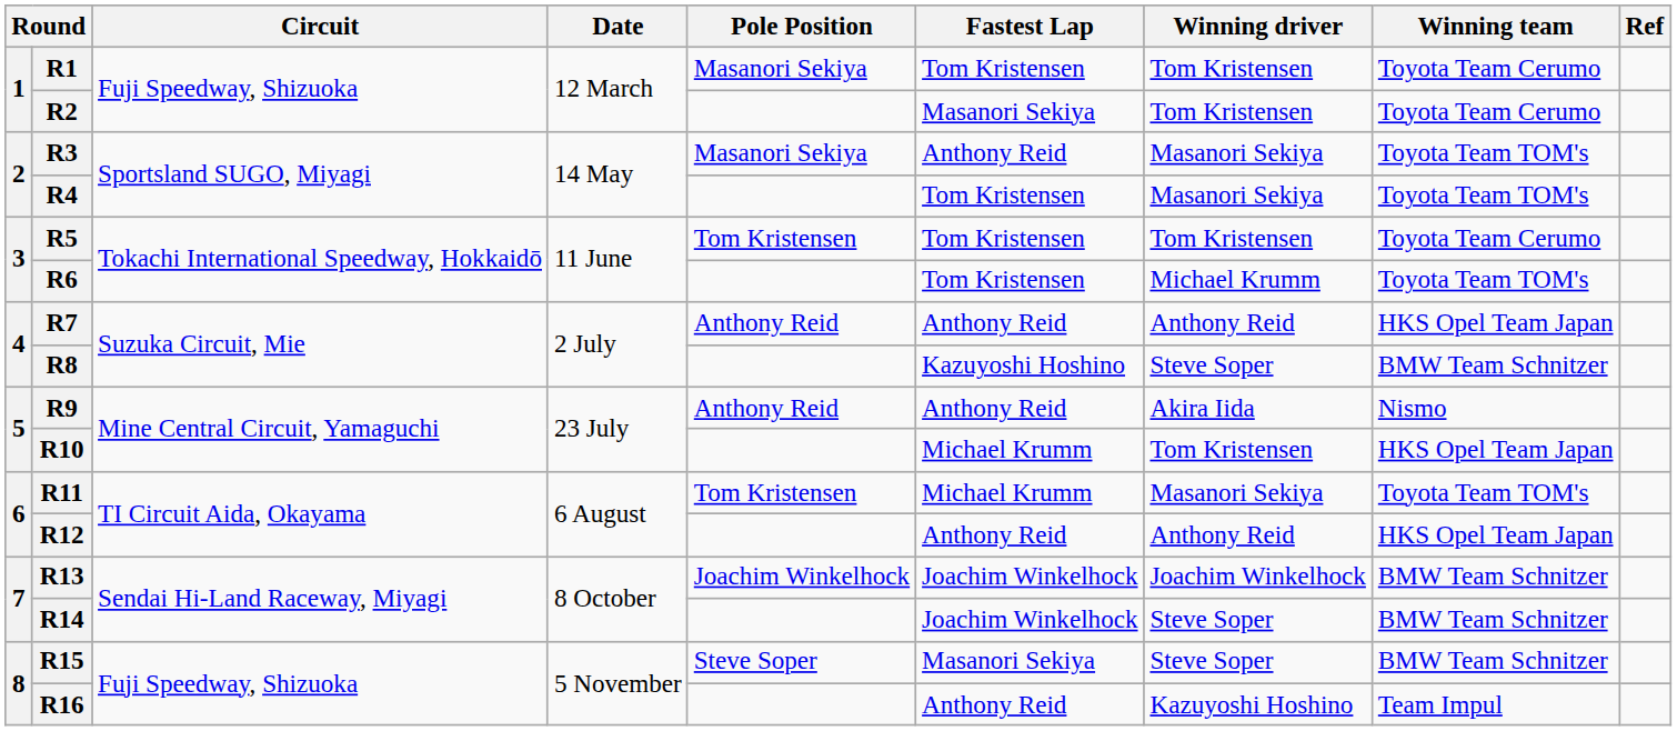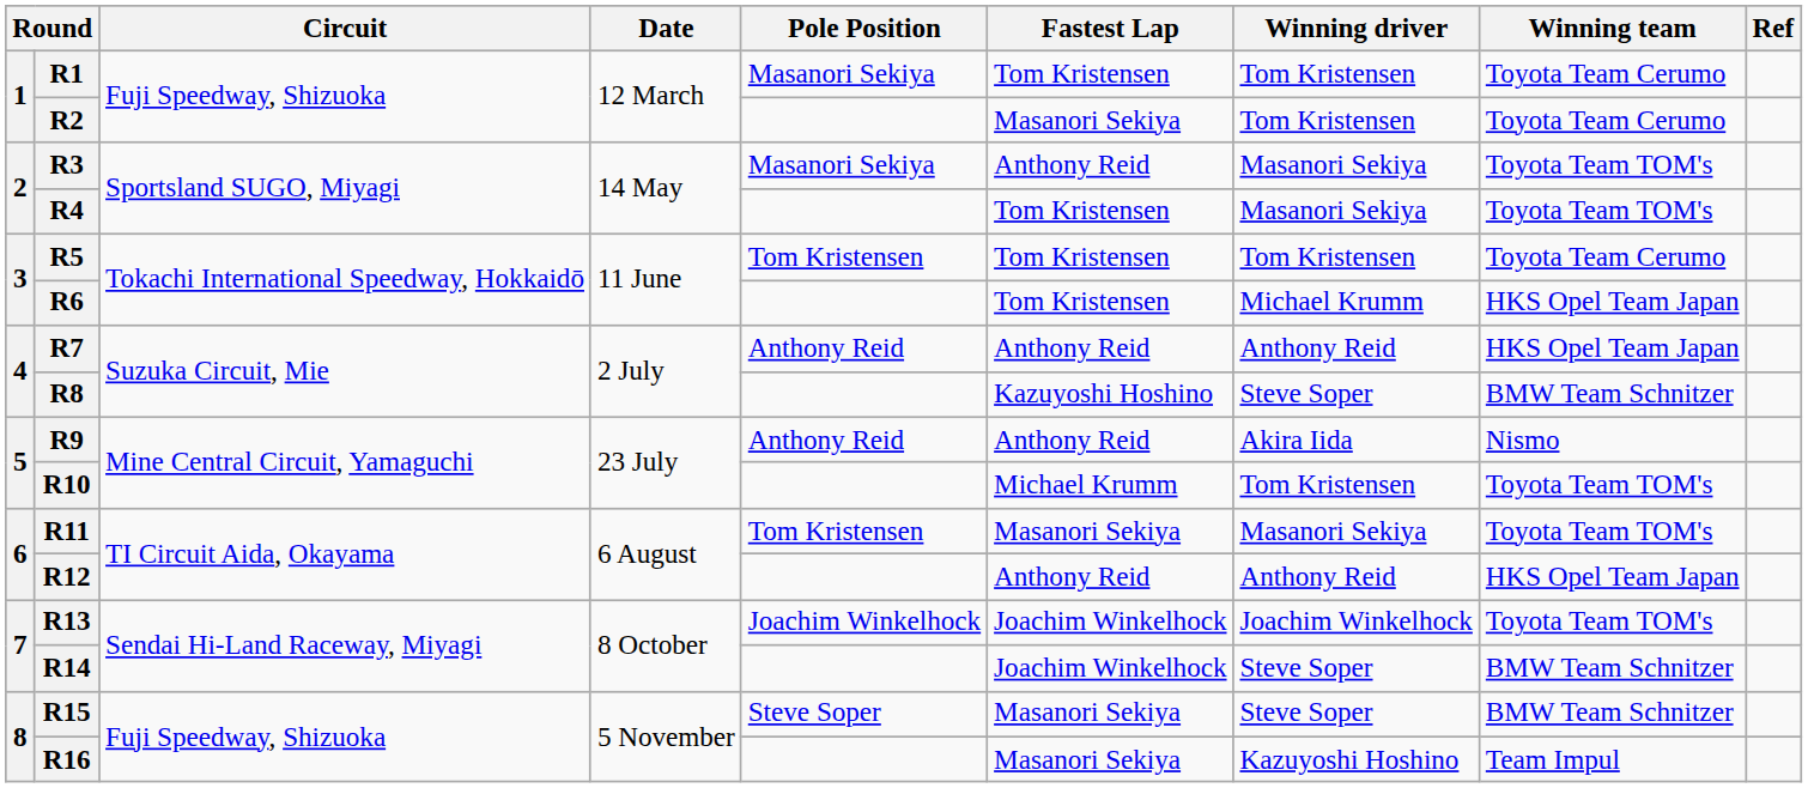R6 | Winning team: Toyota Team TOM's -> HKS Opel Team Japan
R10 | Winning team: HKS Opel Team Japan -> Toyota Team TOM's
R11 | Fastest Lap: Michael Krumm -> Masanori Sekiya
R13 | Winning team: BMW Team Schnitzer -> Toyota Team TOM's
R16 | Fastest Lap: Anthony Reid -> Masanori Sekiya
